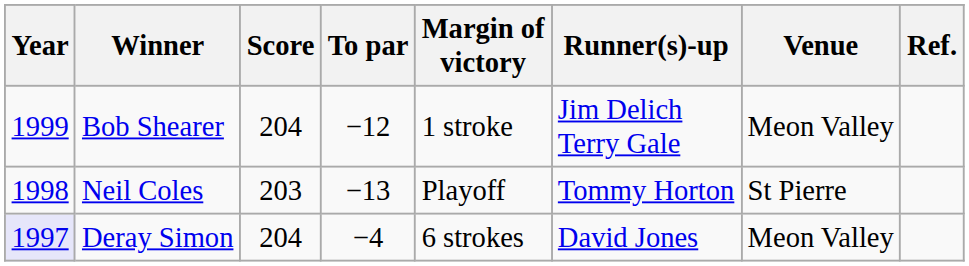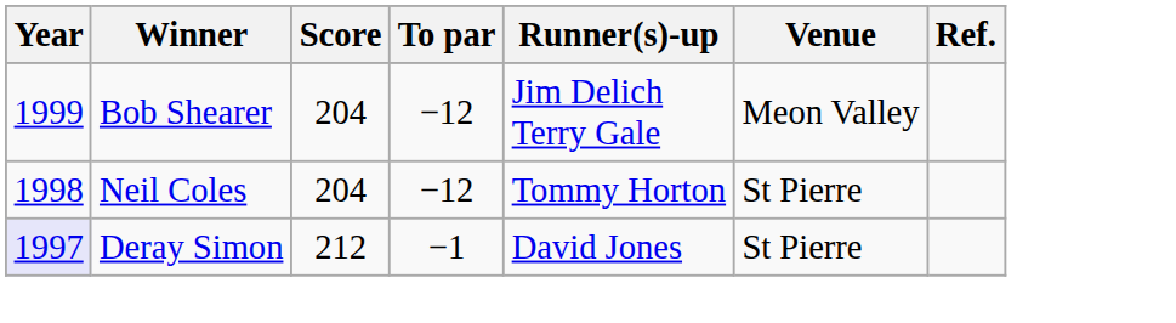- column: Margin of victory | 1 stroke | Playoff | 6 strokes
Neil Coles | Score: 203 -> 204
Neil Coles | To par: −13 -> −12
Deray Simon | Score: 204 -> 212
Deray Simon | To par: −4 -> −1
Deray Simon | Venue: Meon Valley -> St Pierre
